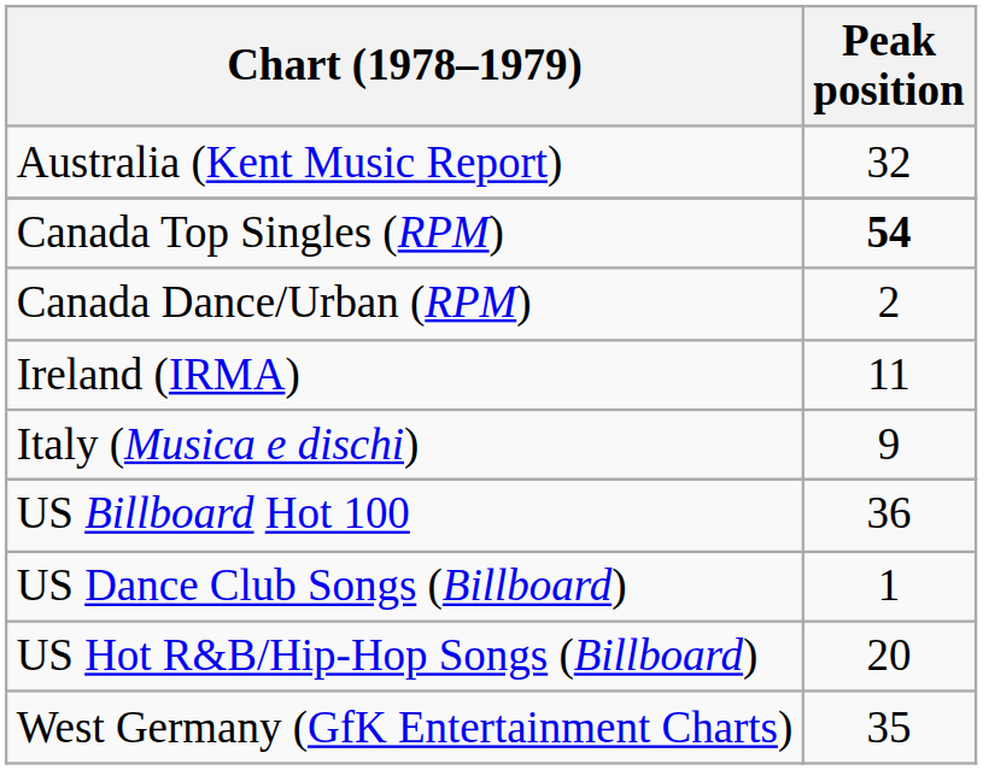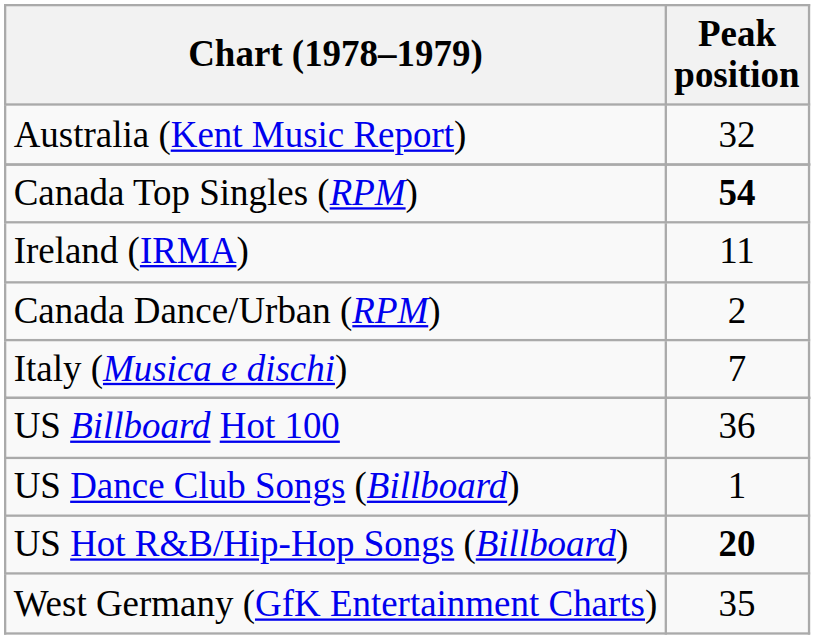rows swapped: Canada Dance/Urban (RPM) <-> Ireland (IRMA)
Italy (Musica e dischi) | Peak position: 9 -> 7
US Hot R&B/Hip-Hop Songs (Billboard) | Peak position: normal -> bold
